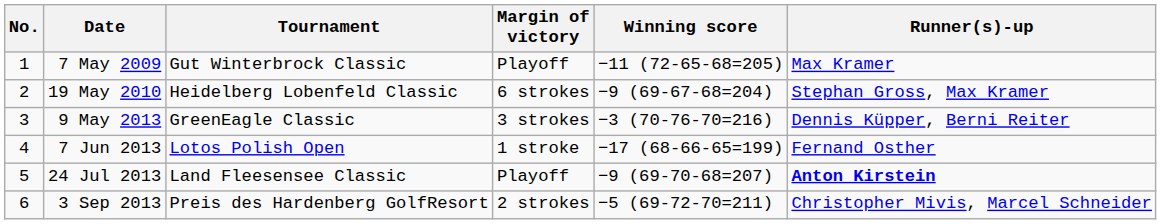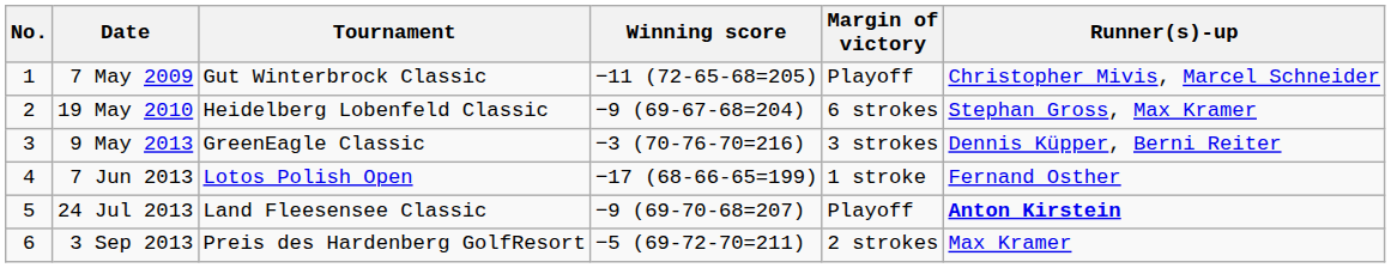columns swapped: Winning score <-> Margin of victory
7 May 2009 | Runner(s)-up: Max Kramer -> Christopher Mivis, Marcel Schneider
3 Sep 2013 | Runner(s)-up: Christopher Mivis, Marcel Schneider -> Max Kramer
